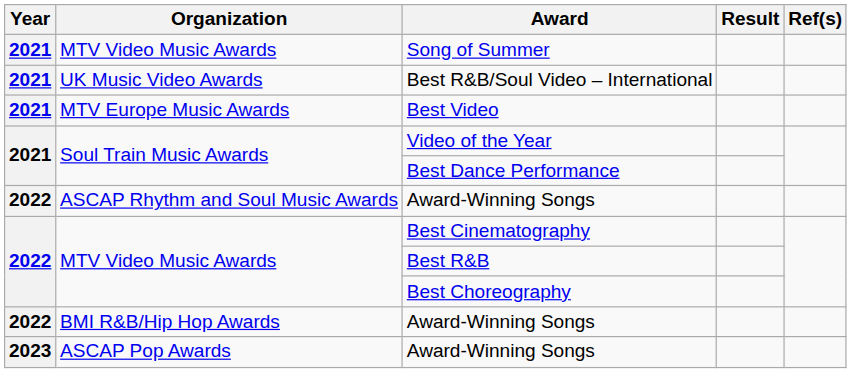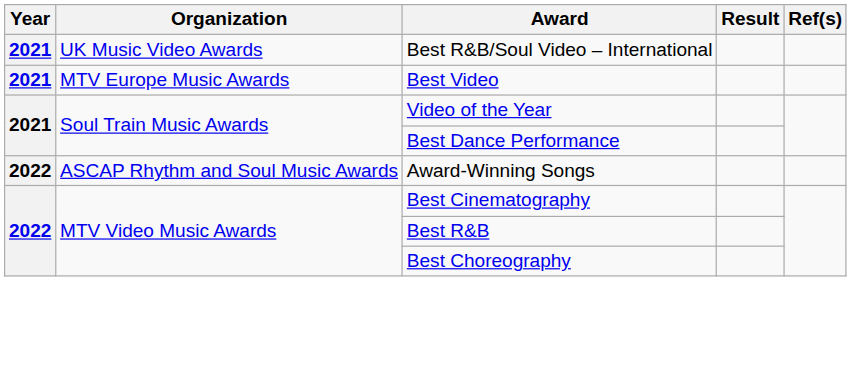- row: 2021 | MTV Video Music Awards | Song of Summer
- row: 2022 | BMI R&B/Hip Hop Awards | Award-Winning Songs
- row: 2023 | ASCAP Pop Awards | Award-Winning Songs
